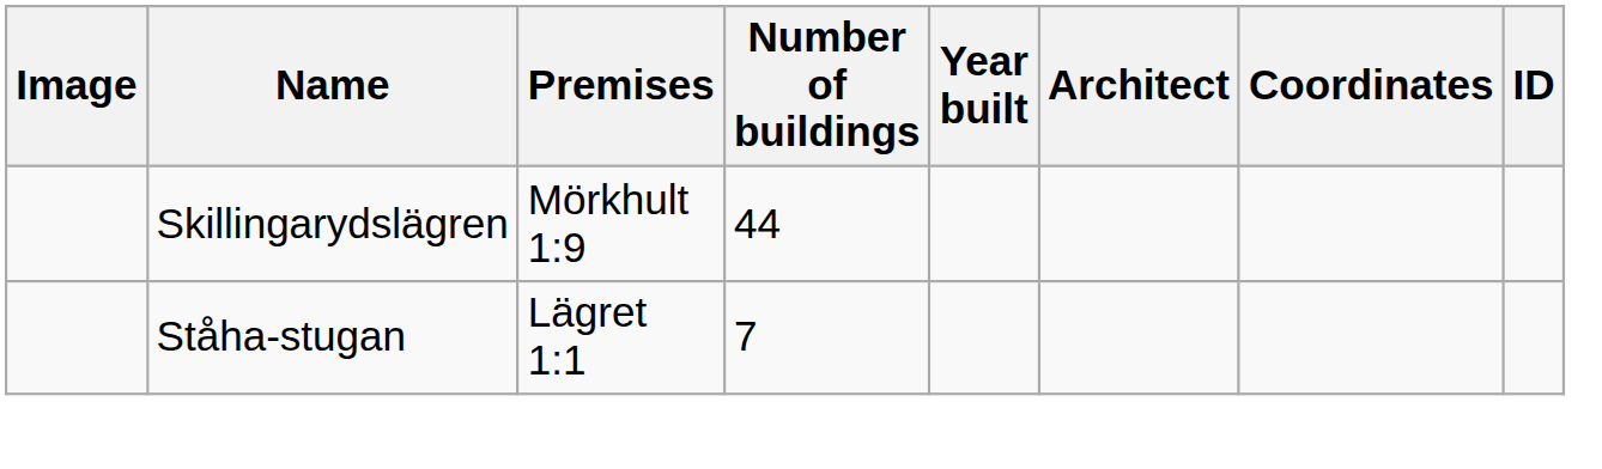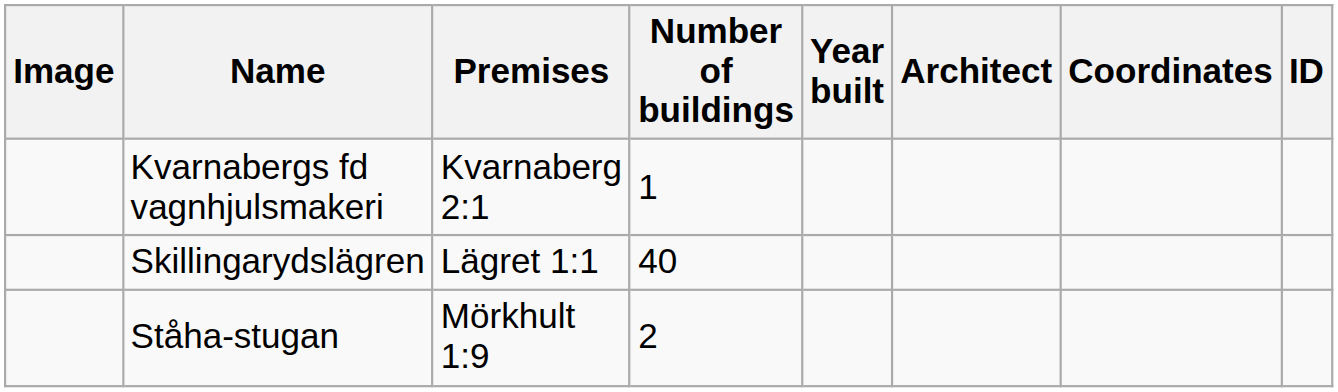+ row: Kvarnabergs fd vagnhjulsmakeri | Kvarnaberg 2:1 | 1
Skillingarydslägren | Premises: Mörkhult 1:9 -> Lägret 1:1
Skillingarydslägren | Number of buildings: 44 -> 40
Ståha-stugan | Premises: Lägret 1:1 -> Mörkhult 1:9
Ståha-stugan | Number of buildings: 7 -> 2
